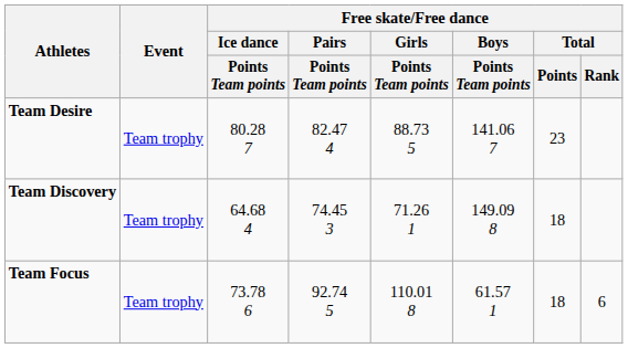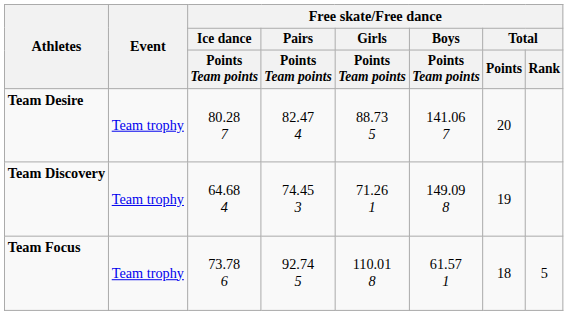Team Desire | Free skate/Free dance / Total / Points: 23 -> 20
Team Discovery | Free skate/Free dance / Total / Points: 18 -> 19
Team Focus | Free skate/Free dance / Total / Rank: 6 -> 5
